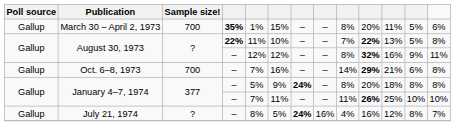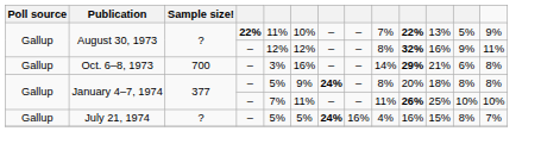- row: Gallup | March 30 – April 2, 1973 | 700 | 35% | 1% | 15% | – | – | 8% | 20% | 11% | 5% | 6%
August 30, 1973 / 22% | column 13: 8% -> 9%
Oct. 6–8, 1973 | column 5: 7% -> 3%
July 21, 1974 | column 5: 8% -> 5%
July 21, 1974 | column 11: 12% -> 15%
